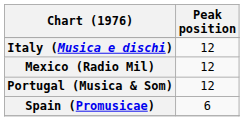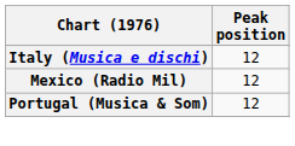- row: Spain (Promusicae) | 6
